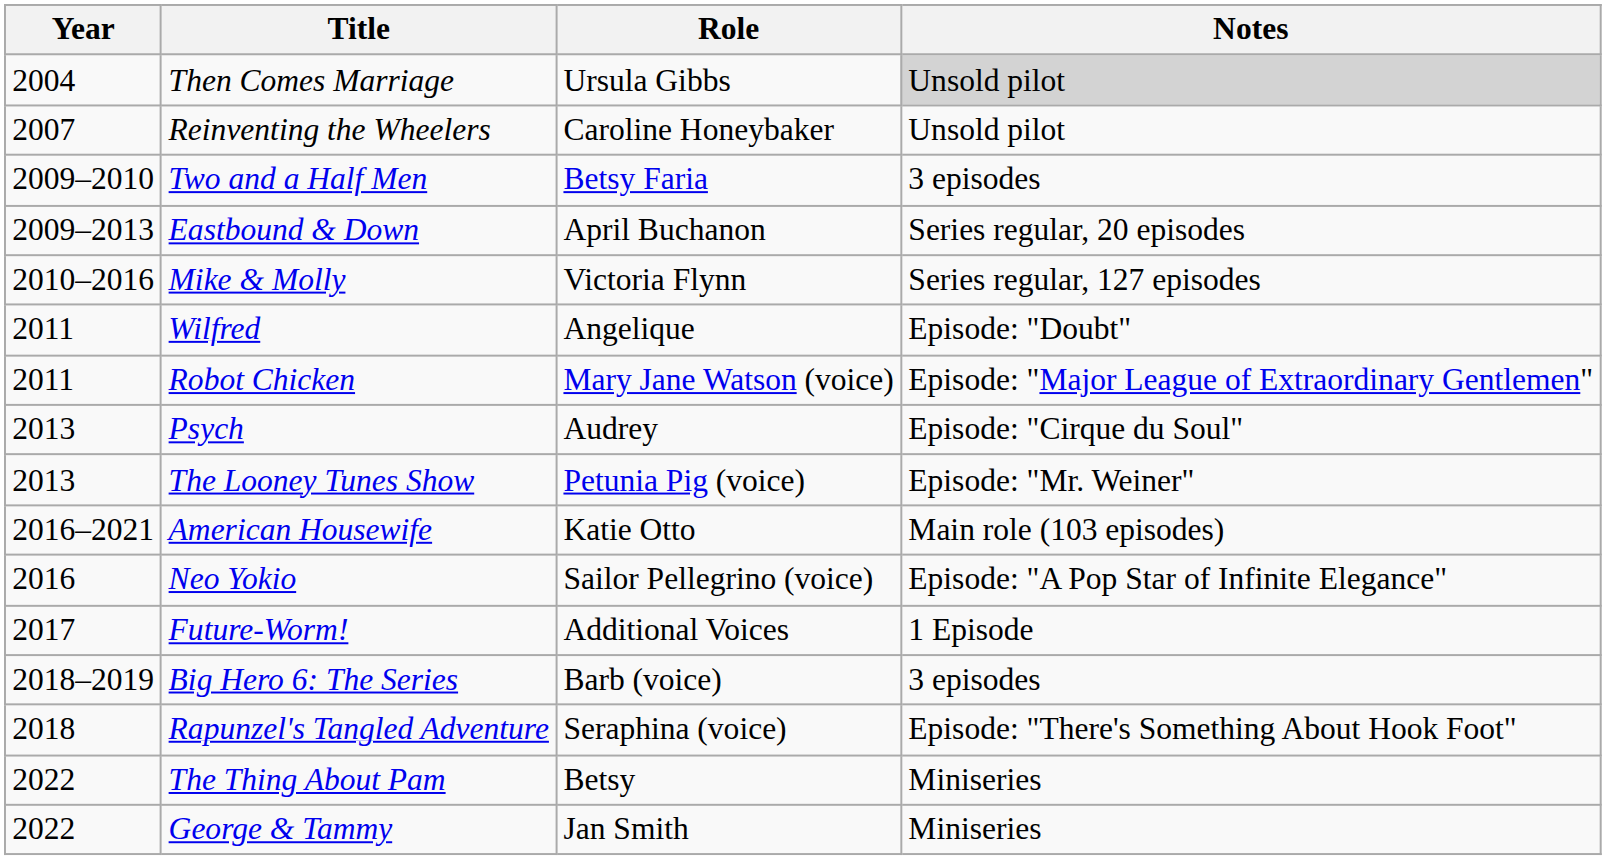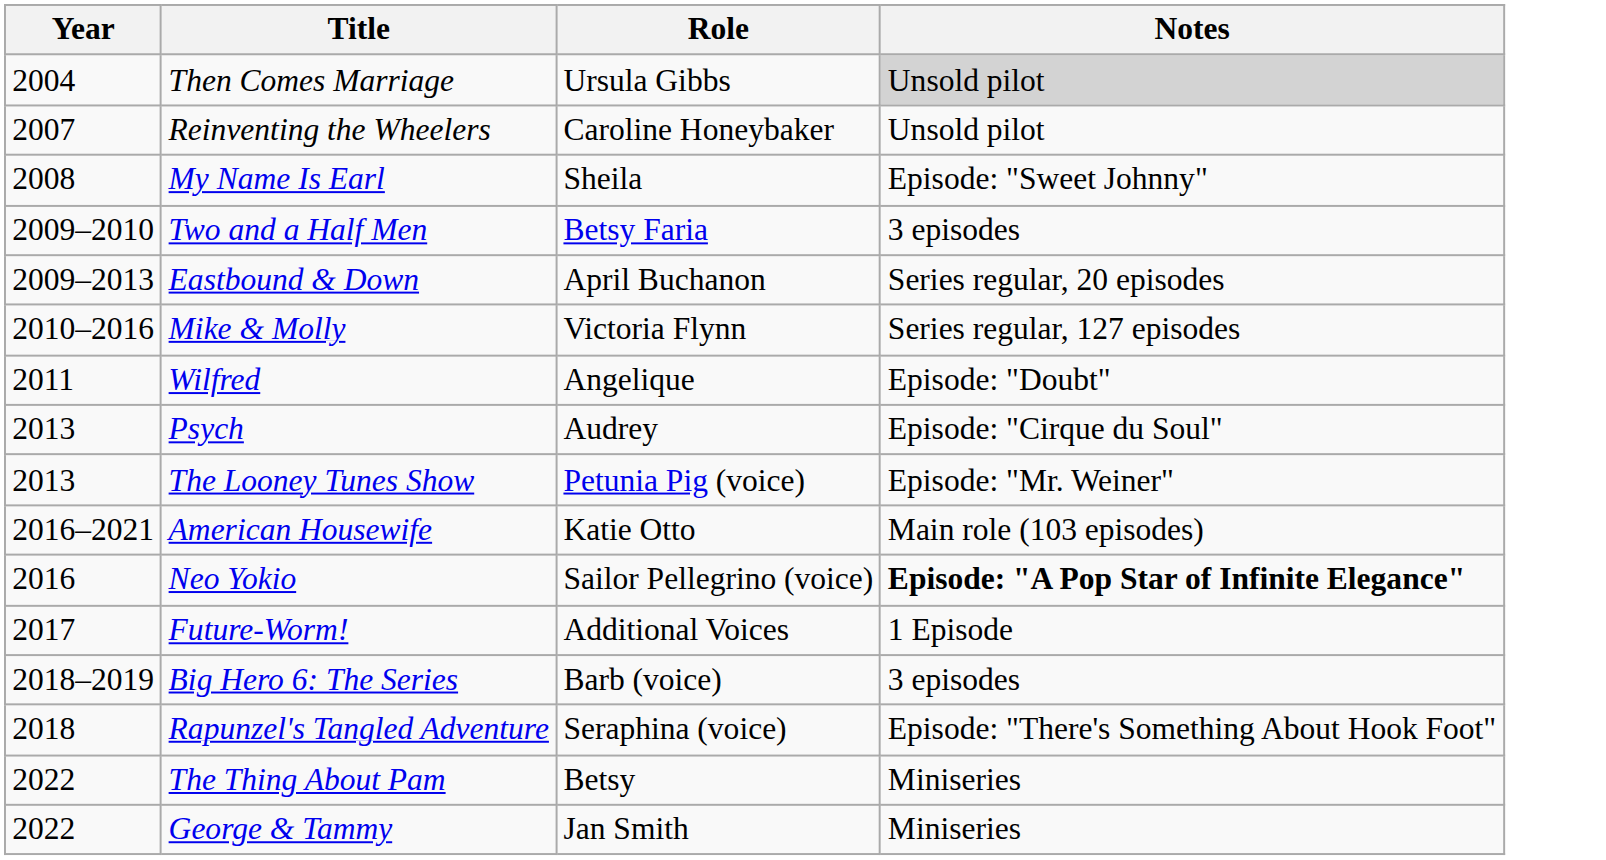+ row: 2008 | My Name Is Earl | Sheila | Episode: "Sweet Johnny"
- row: 2011 | Robot Chicken | Mary Jane Watson (voice) | Episode: "Major League of Extraordinary Gentlemen"
Neo Yokio | Notes: normal -> bold
